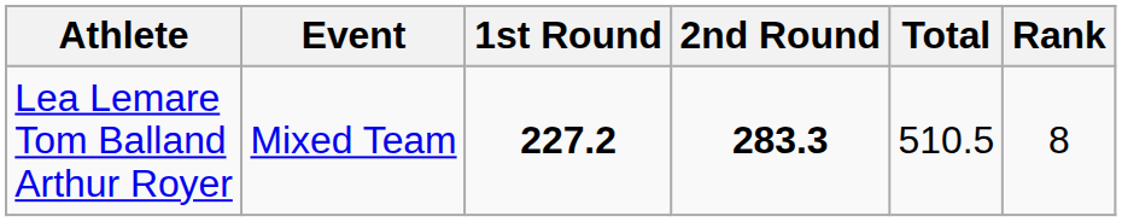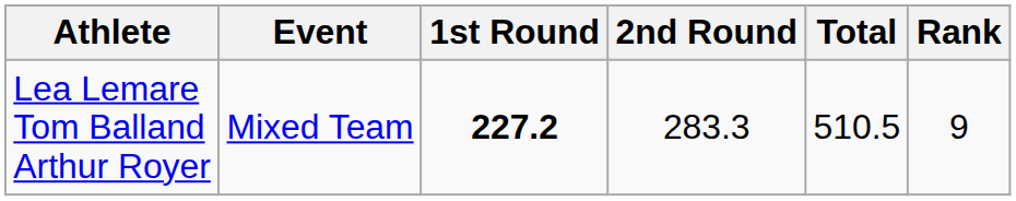Lea Lemare Tom Balland Arthur Royer | 2nd Round: bold -> normal
Lea Lemare Tom Balland Arthur Royer | Rank: 8 -> 9
